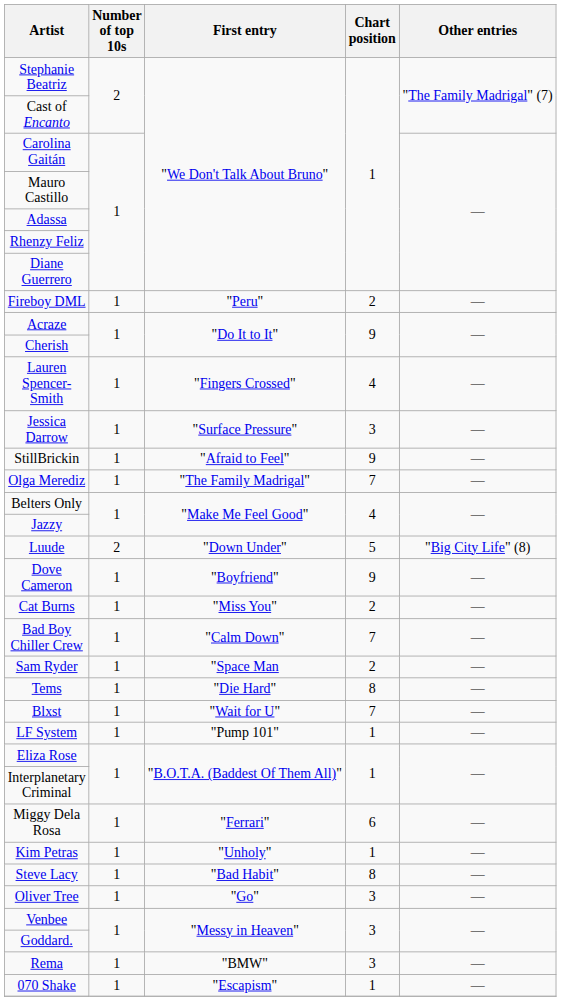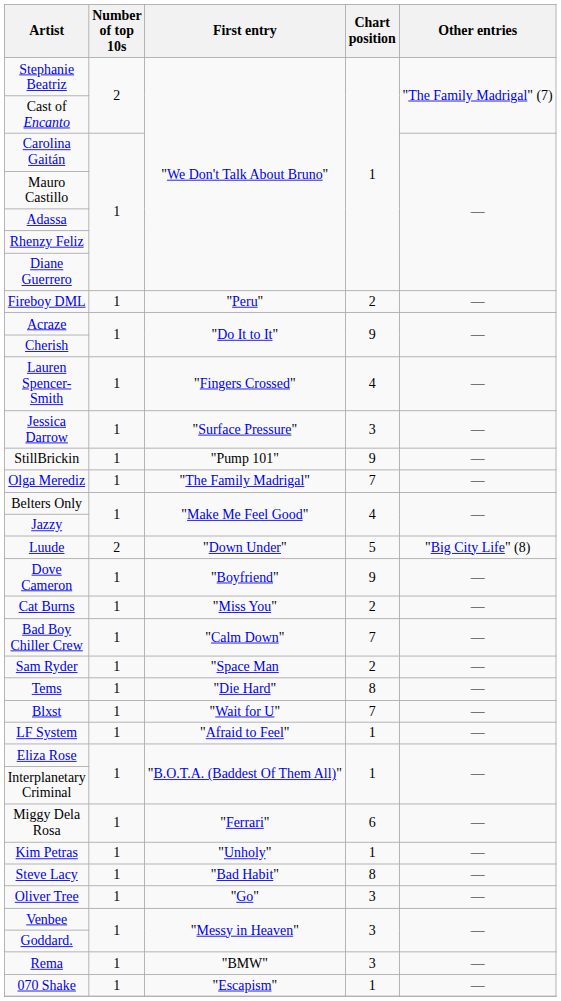StillBrickin | First entry: "Afraid to Feel" -> "Pump 101"
LF System | First entry: "Pump 101" -> "Afraid to Feel"
